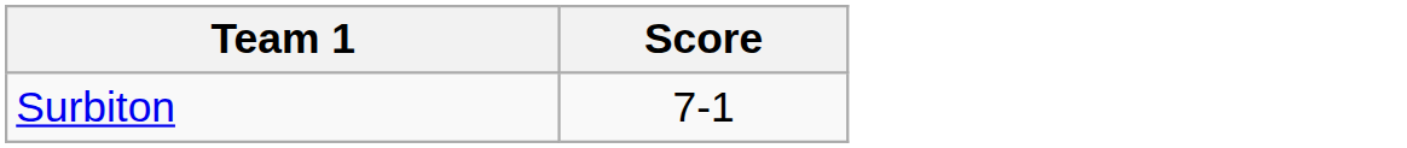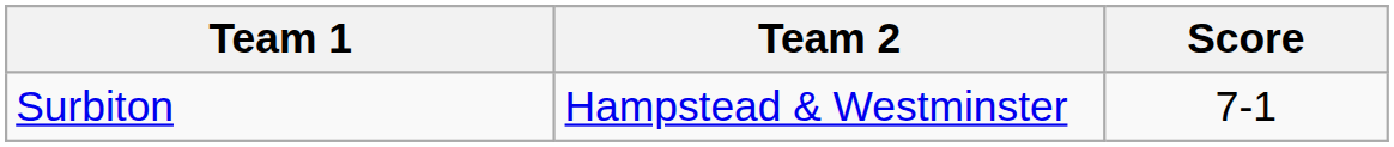+ column: Team 2 | Hampstead & Westminster
